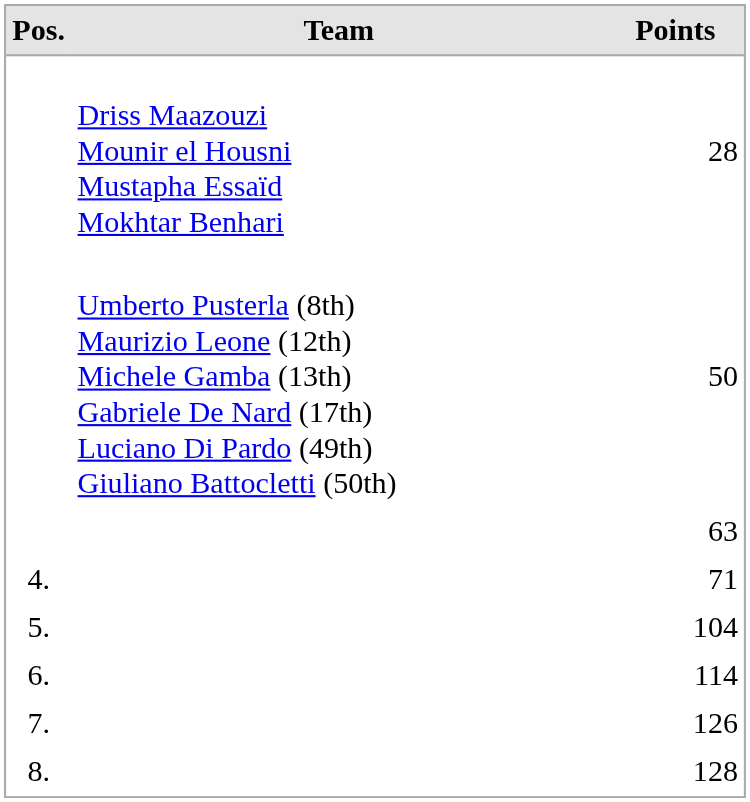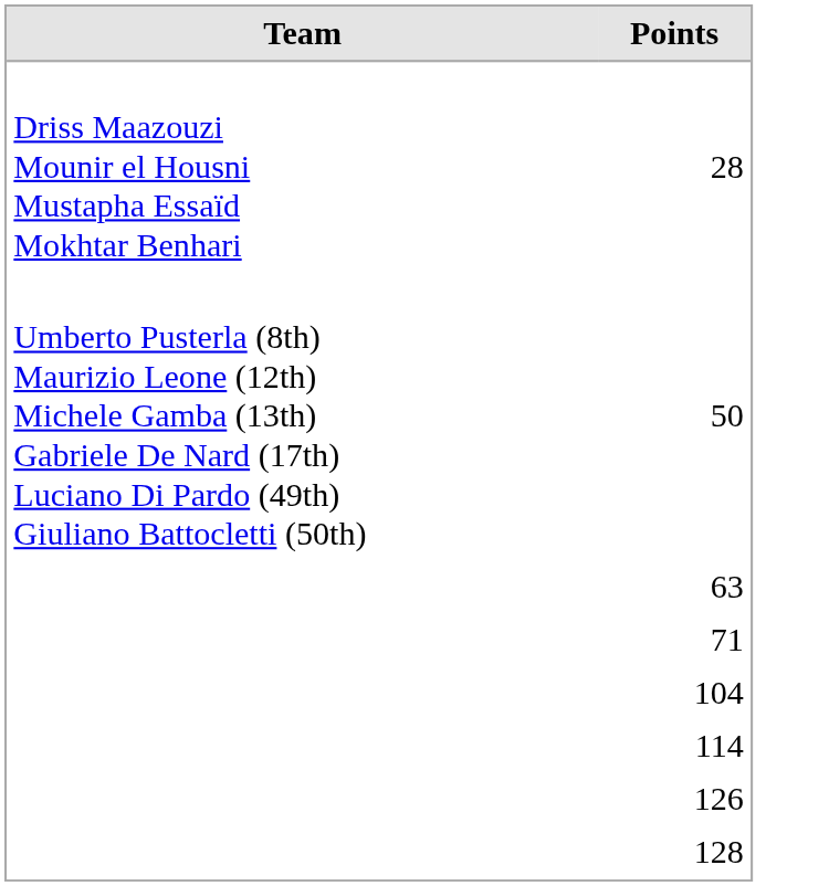- column: Pos. | 4. | 5. | 6. | 7. | 8.
